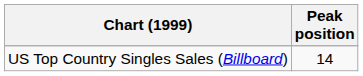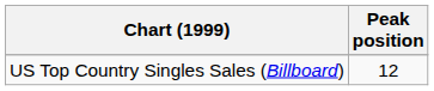US Top Country Singles Sales (Billboard) | Peak position: 14 -> 12
